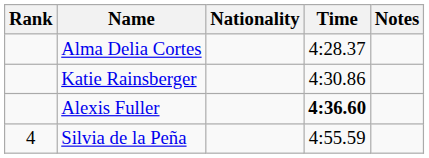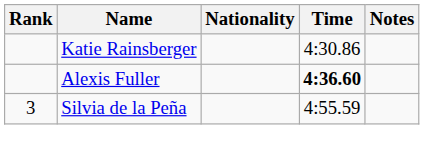- row: Alma Delia Cortes | 4:28.37
Silvia de la Peña | Rank: 4 -> 3
